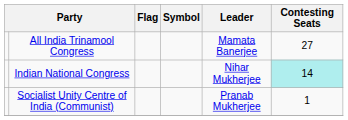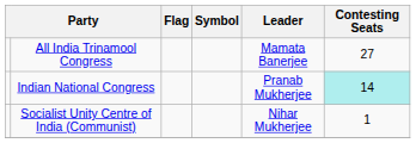Indian National Congress | Leader: Nihar Mukherjee -> Pranab Mukherjee
Socialist Unity Centre of India (Communist) | Leader: Pranab Mukherjee -> Nihar Mukherjee
